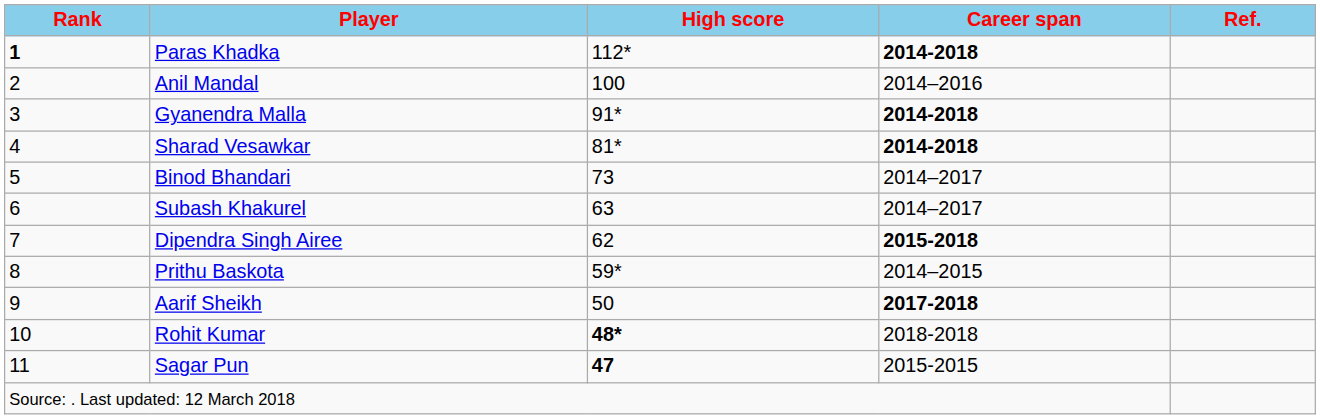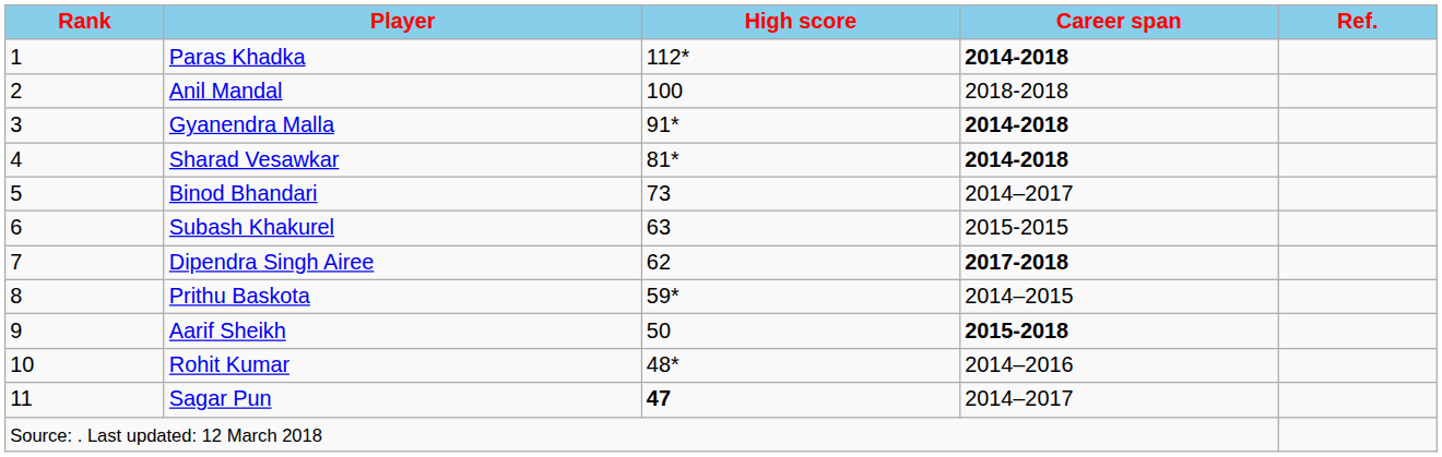Paras Khadka | Rank: bold -> normal
Anil Mandal | Career span: 2014–2016 -> 2018-2018
Subash Khakurel | Career span: 2014–2017 -> 2015-2015
Dipendra Singh Airee | Career span: 2015-2018 -> 2017-2018
Aarif Sheikh | Career span: 2017-2018 -> 2015-2018
Rohit Kumar | High score: bold -> normal
Rohit Kumar | Career span: 2018-2018 -> 2014–2016
Sagar Pun | Career span: 2015-2015 -> 2014–2017
